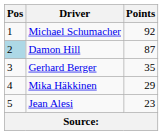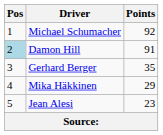Damon Hill | Points: 87 -> 91
